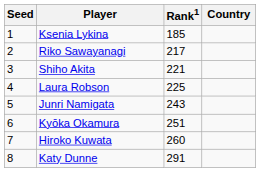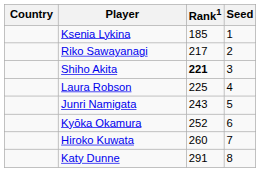columns swapped: Country <-> Seed
Shiho Akita | Rank1: normal -> bold
Kyōka Okamura | Rank1: 251 -> 252
